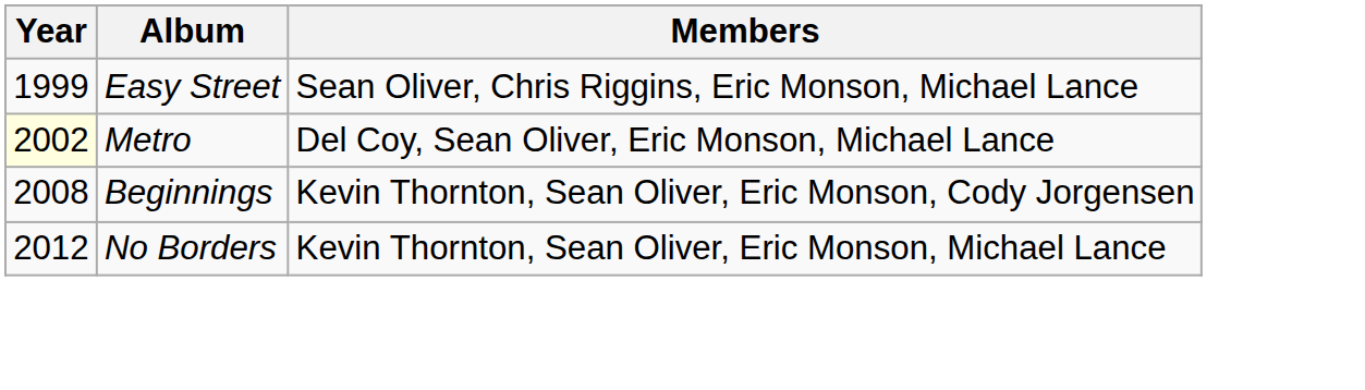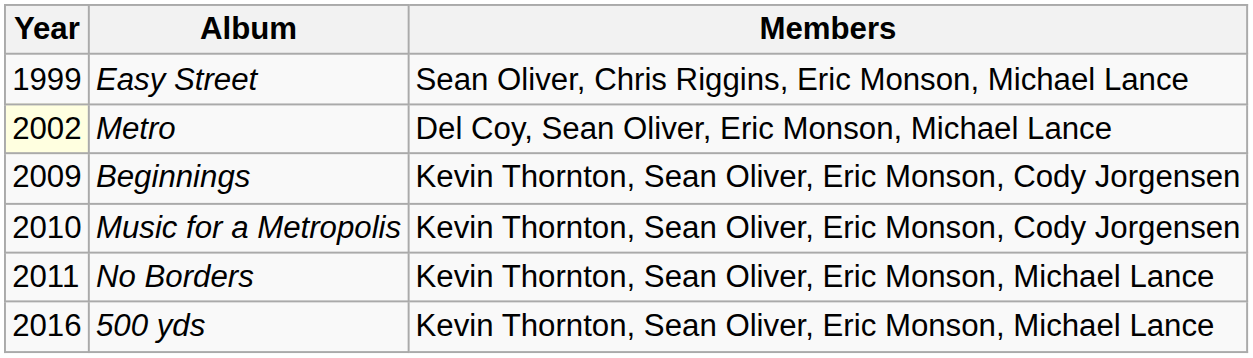Beginnings | Year: 2008 -> 2009
+ row: 2010 | Music for a Metropolis | Kevin Thornton, Sean Oliver, Eric Monson, Cody Jorgensen
No Borders | Year: 2012 -> 2011
+ row: 2016 | 500 yds | Kevin Thornton, Sean Oliver, Eric Monson, Michael Lance
